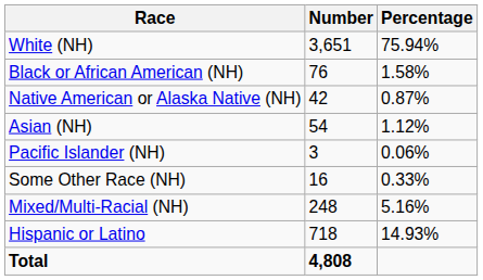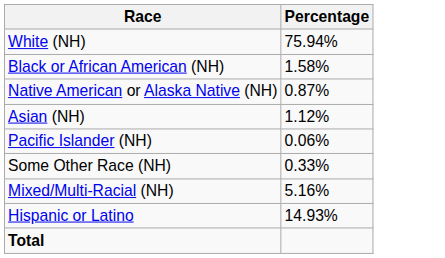- column: Number | 3,651 | 76 | 42 | 54 | 3 | 16 | 248 | 718 | 4,808
